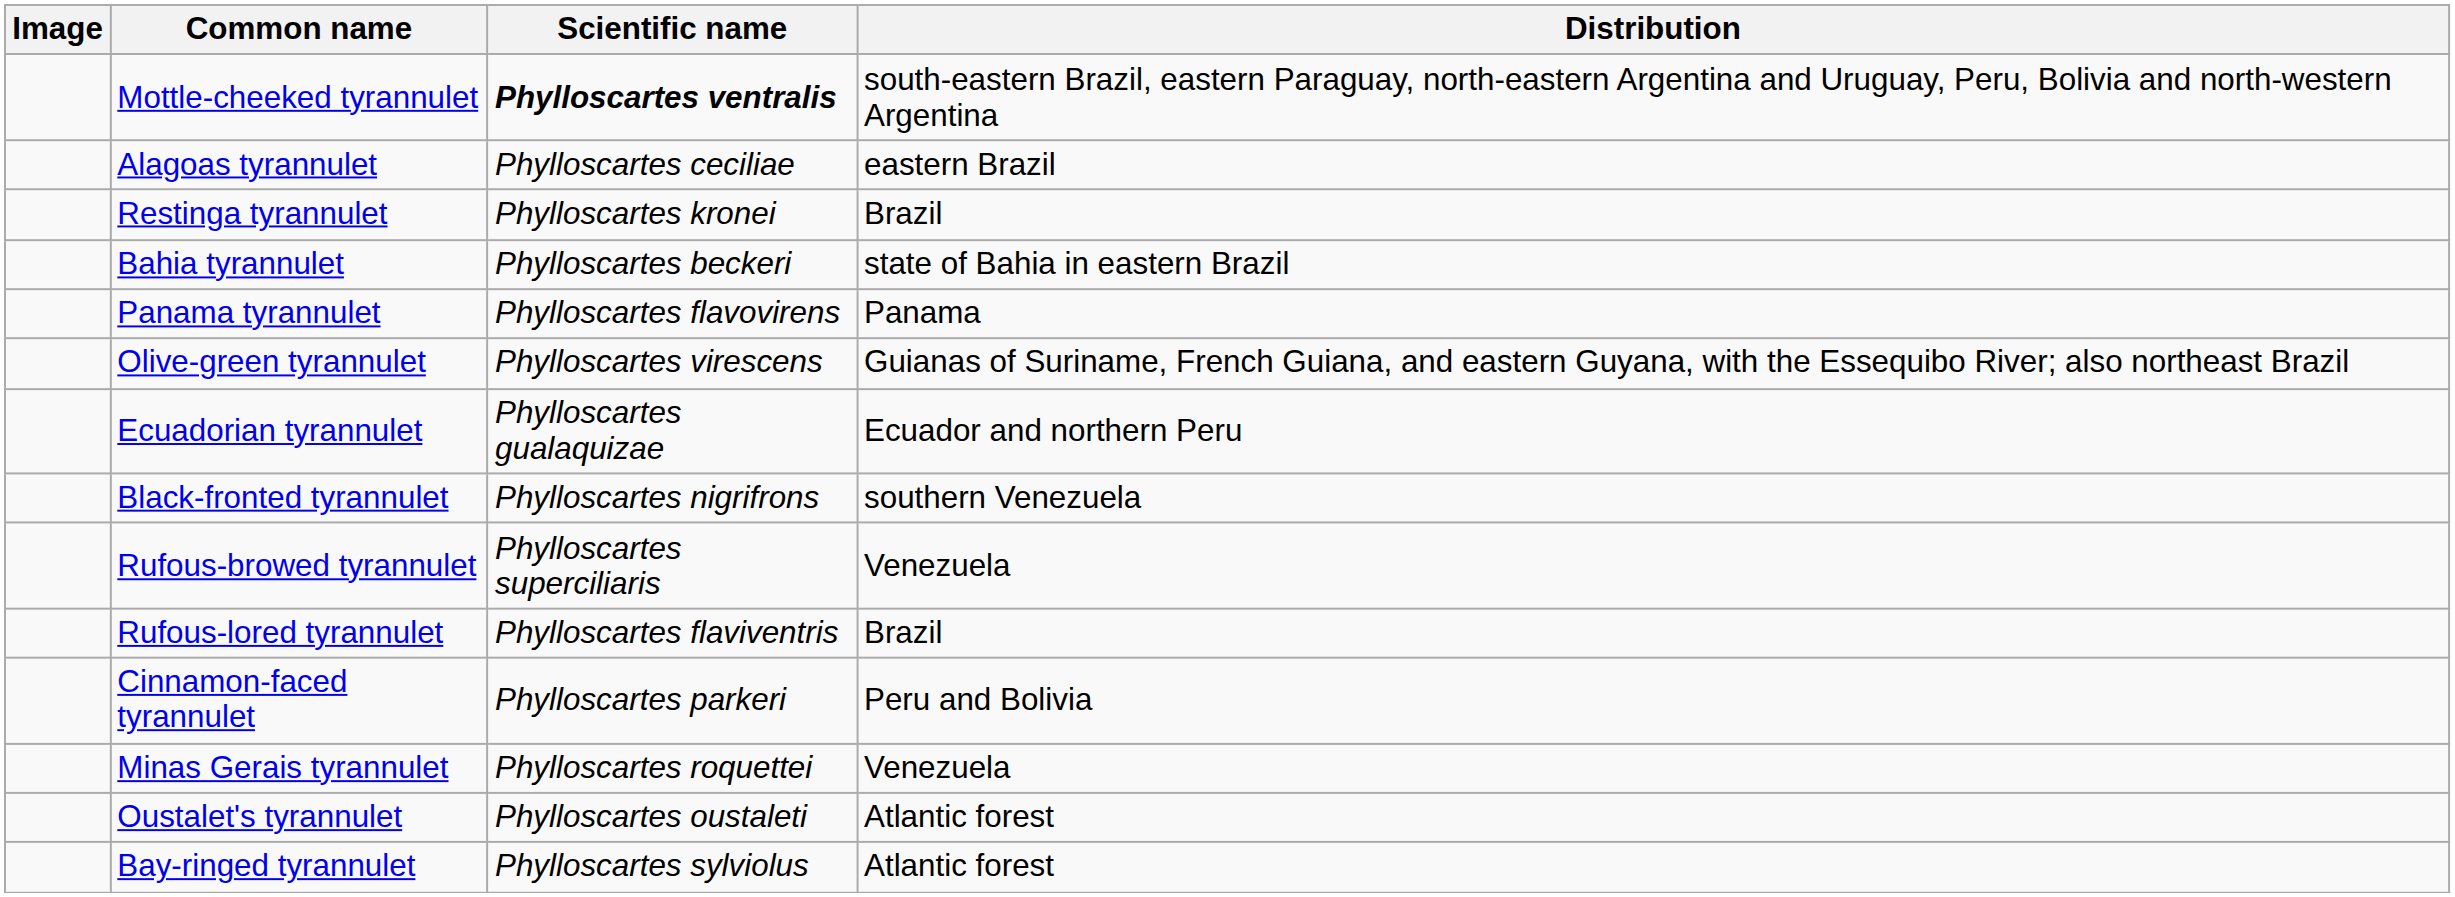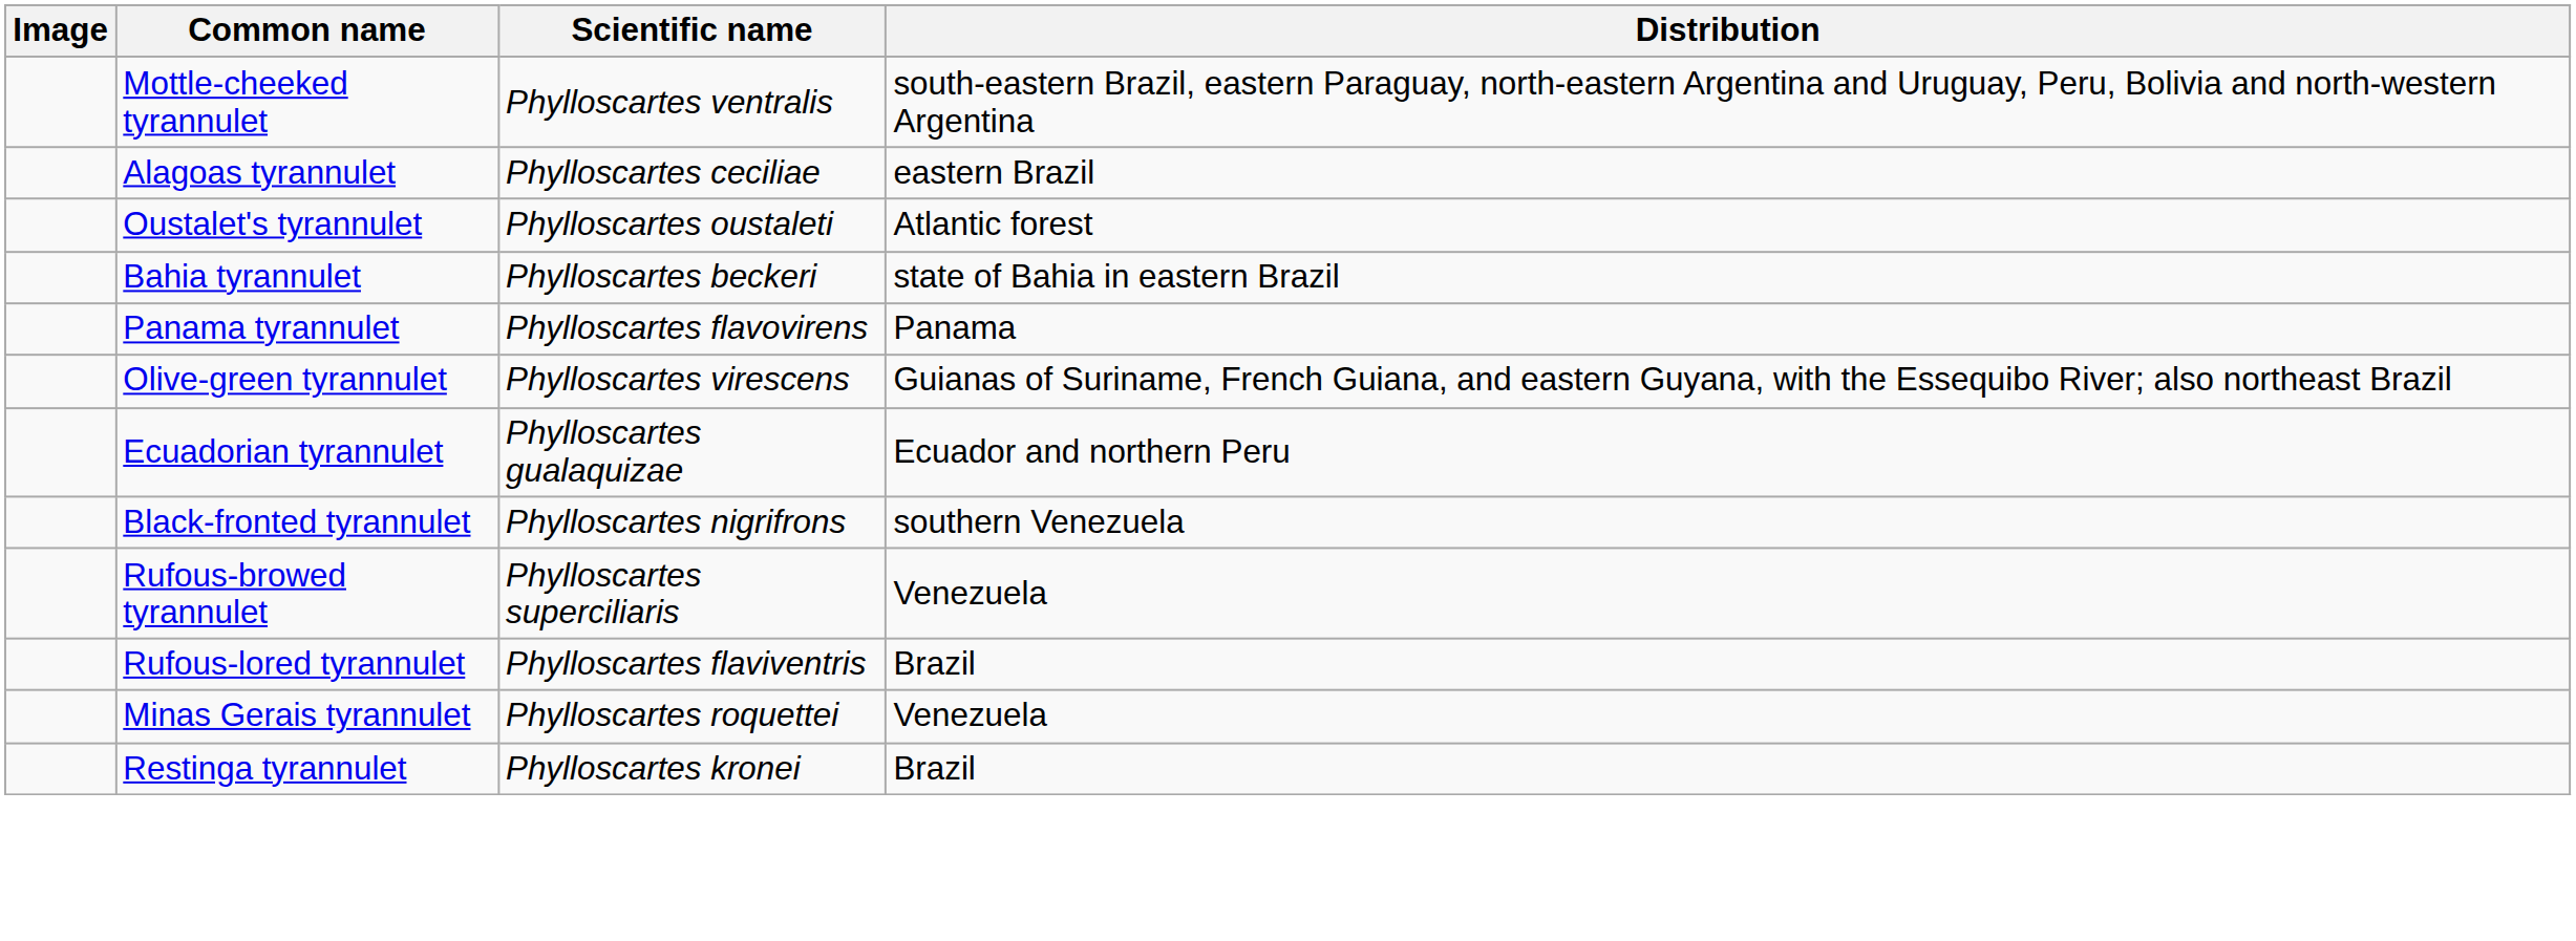Mottle-cheeked tyrannulet | Scientific name: bold -> normal
rows swapped: Restinga tyrannulet <-> Oustalet's tyrannulet
- row: Cinnamon-faced tyrannulet | Phylloscartes parkeri | Peru and Bolivia
- row: Bay-ringed tyrannulet | Phylloscartes sylviolus | Atlantic forest
